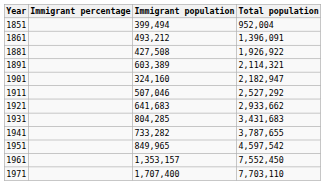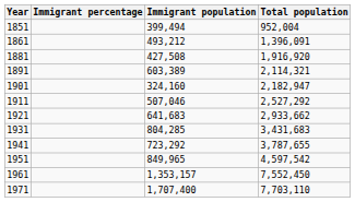1881 | Total population: 1,926,922 -> 1,916,920
1941 | Immigrant population: 733,282 -> 723,292
